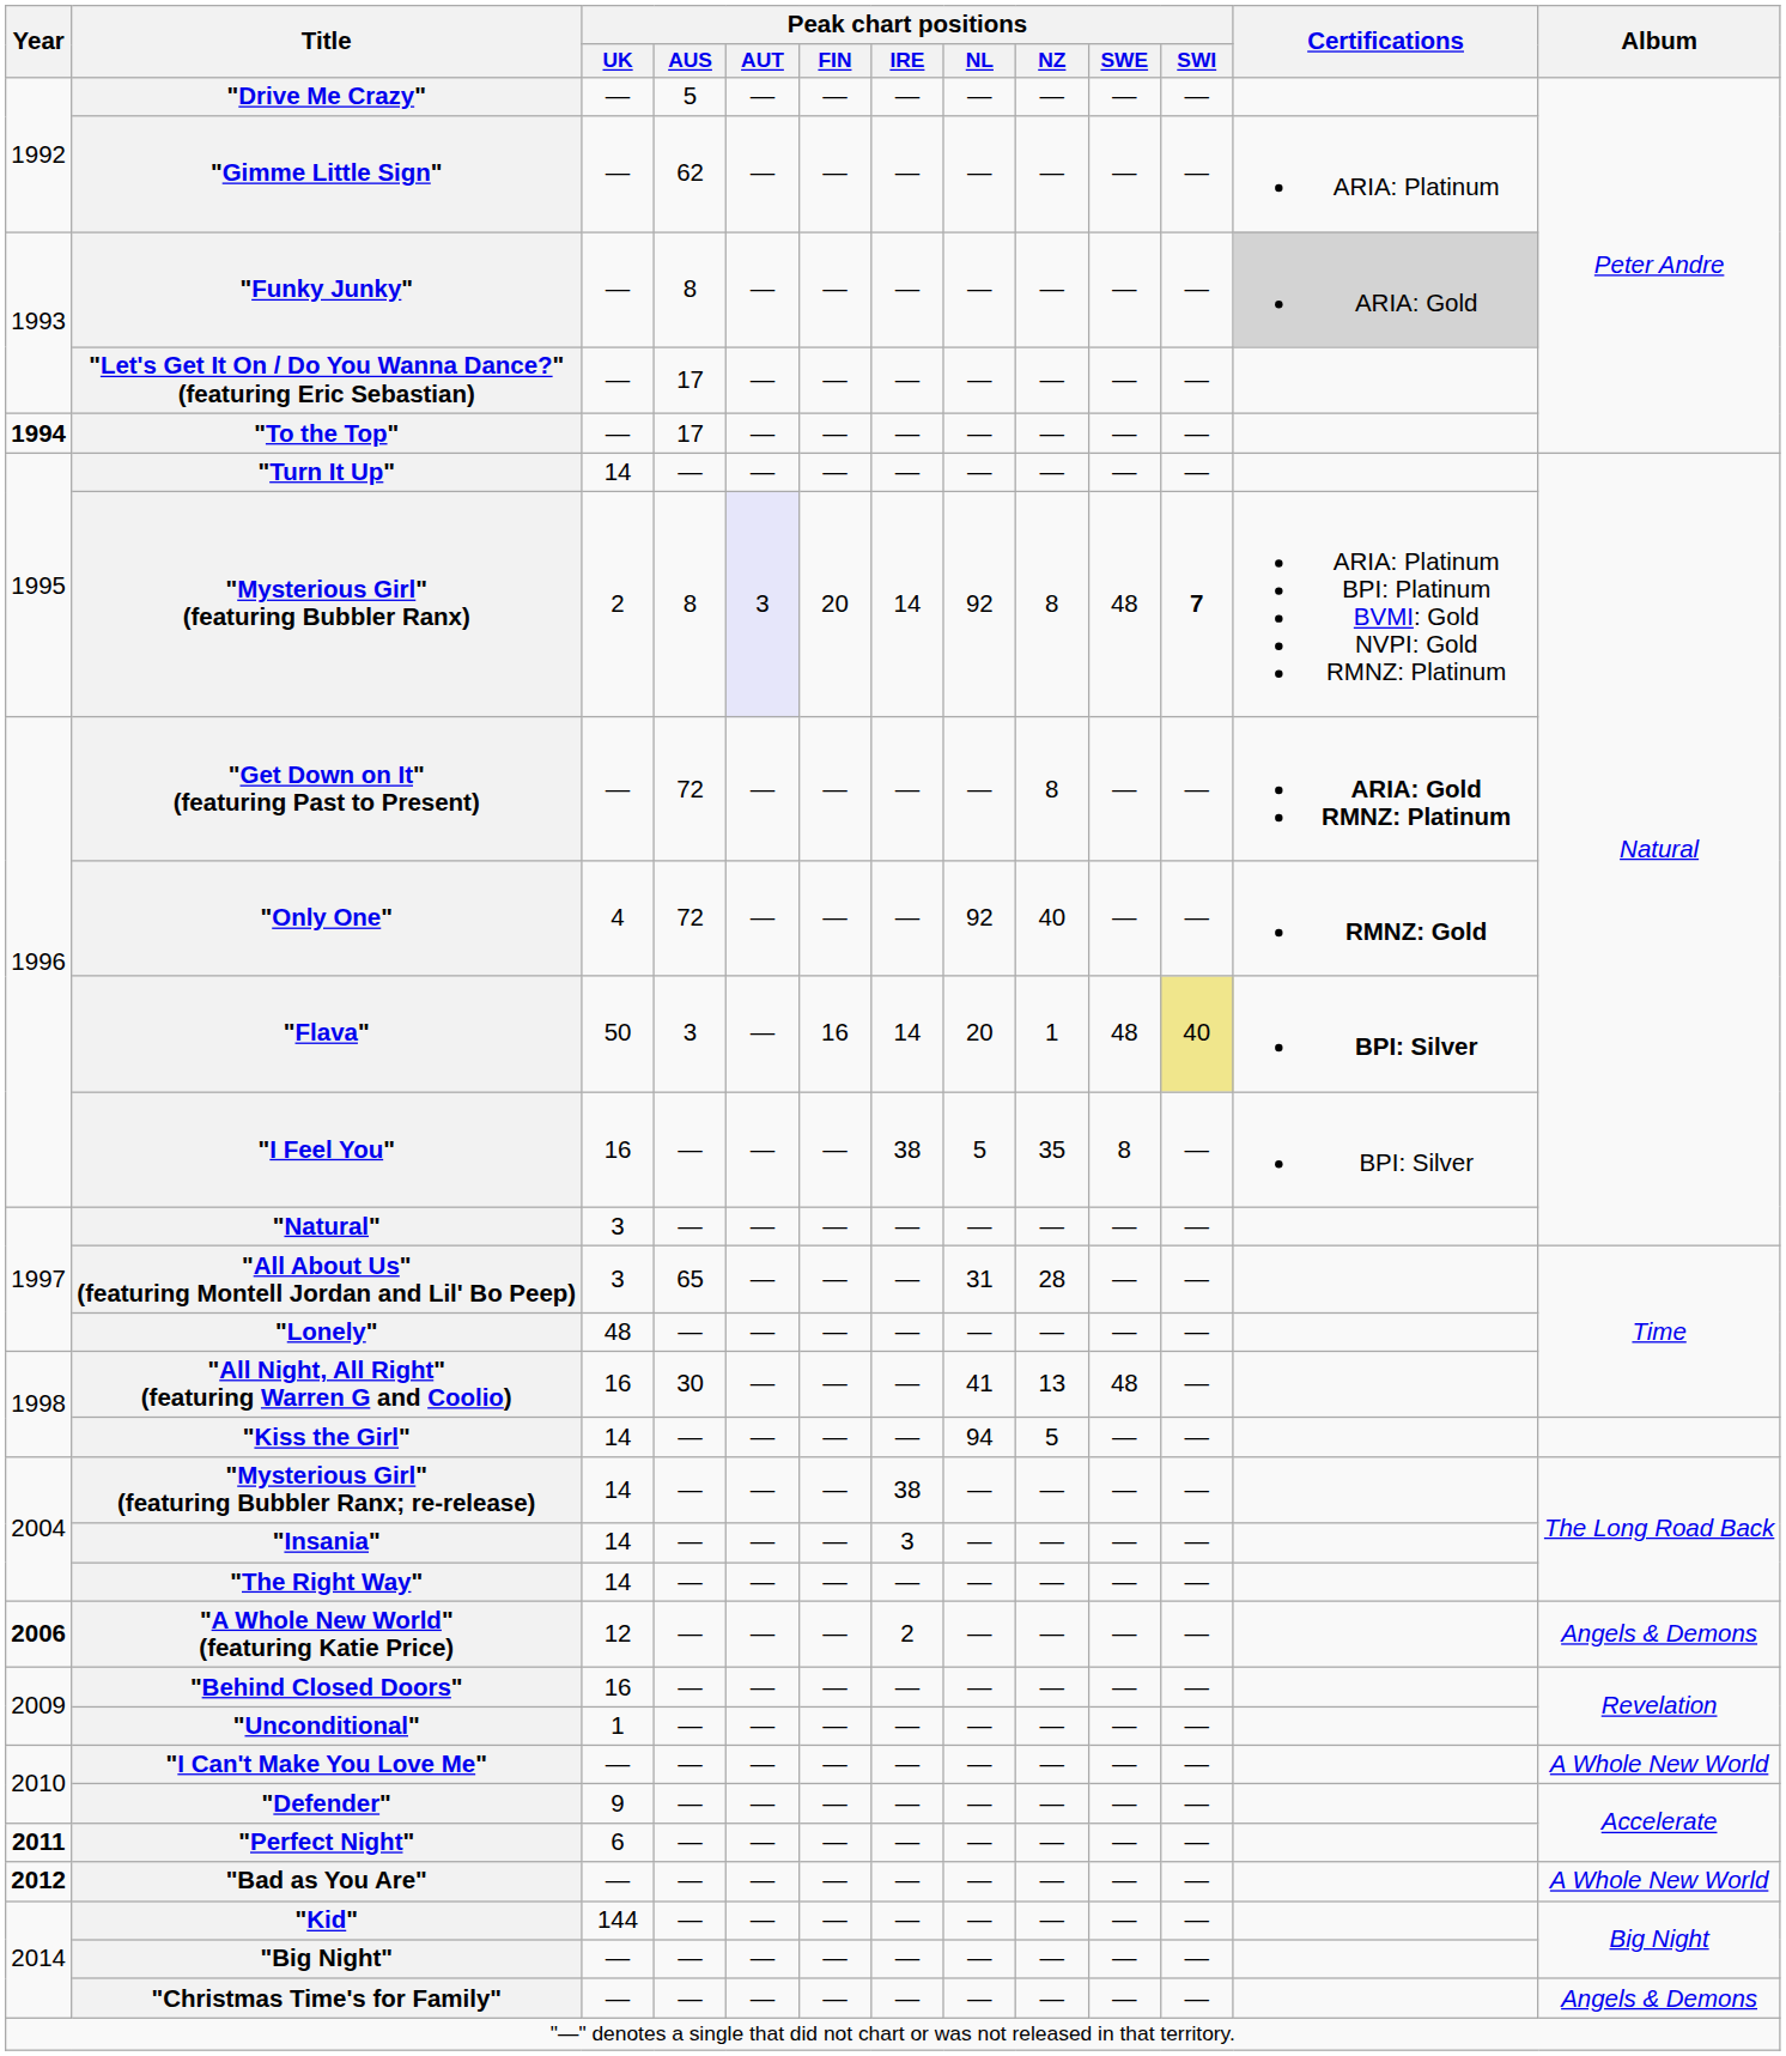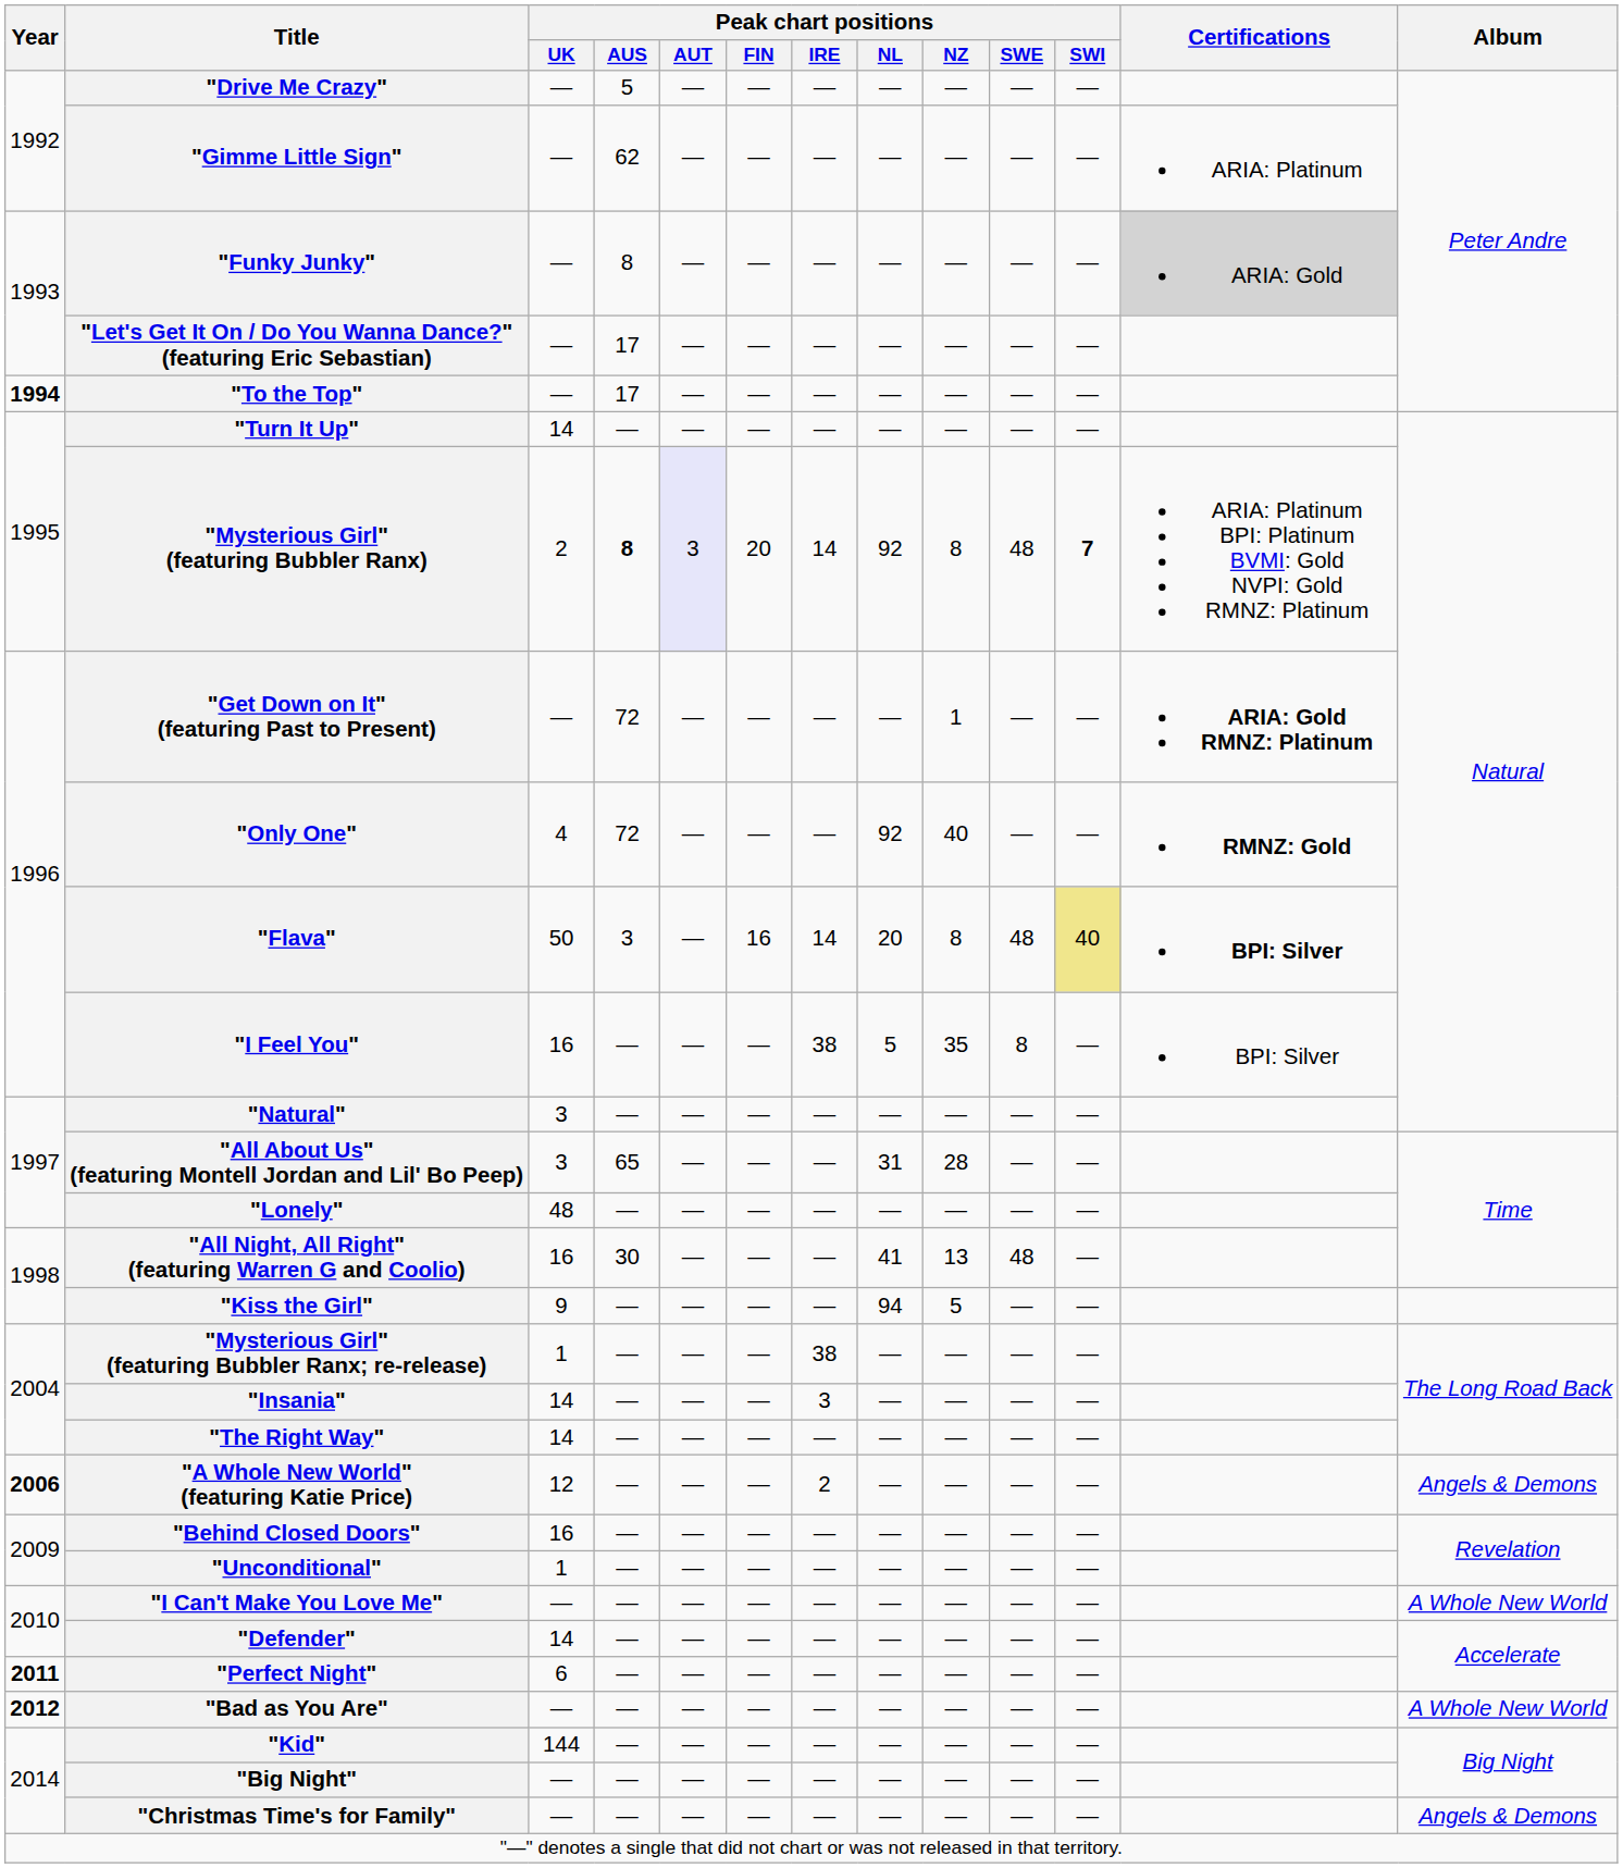"Mysterious Girl" (featuring Bubbler Ranx) | Peak chart positions / AUS: normal -> bold
"Get Down on It" (featuring Past to Present) | Peak chart positions / NZ: 8 -> 1
"Flava" | Peak chart positions / NZ: 1 -> 8
"Kiss the Girl" | Peak chart positions / UK: 14 -> 9
"Mysterious Girl" (featuring Bubbler Ranx; re-release) | Peak chart positions / UK: 14 -> 1
"Defender" | Peak chart positions / UK: 9 -> 14
